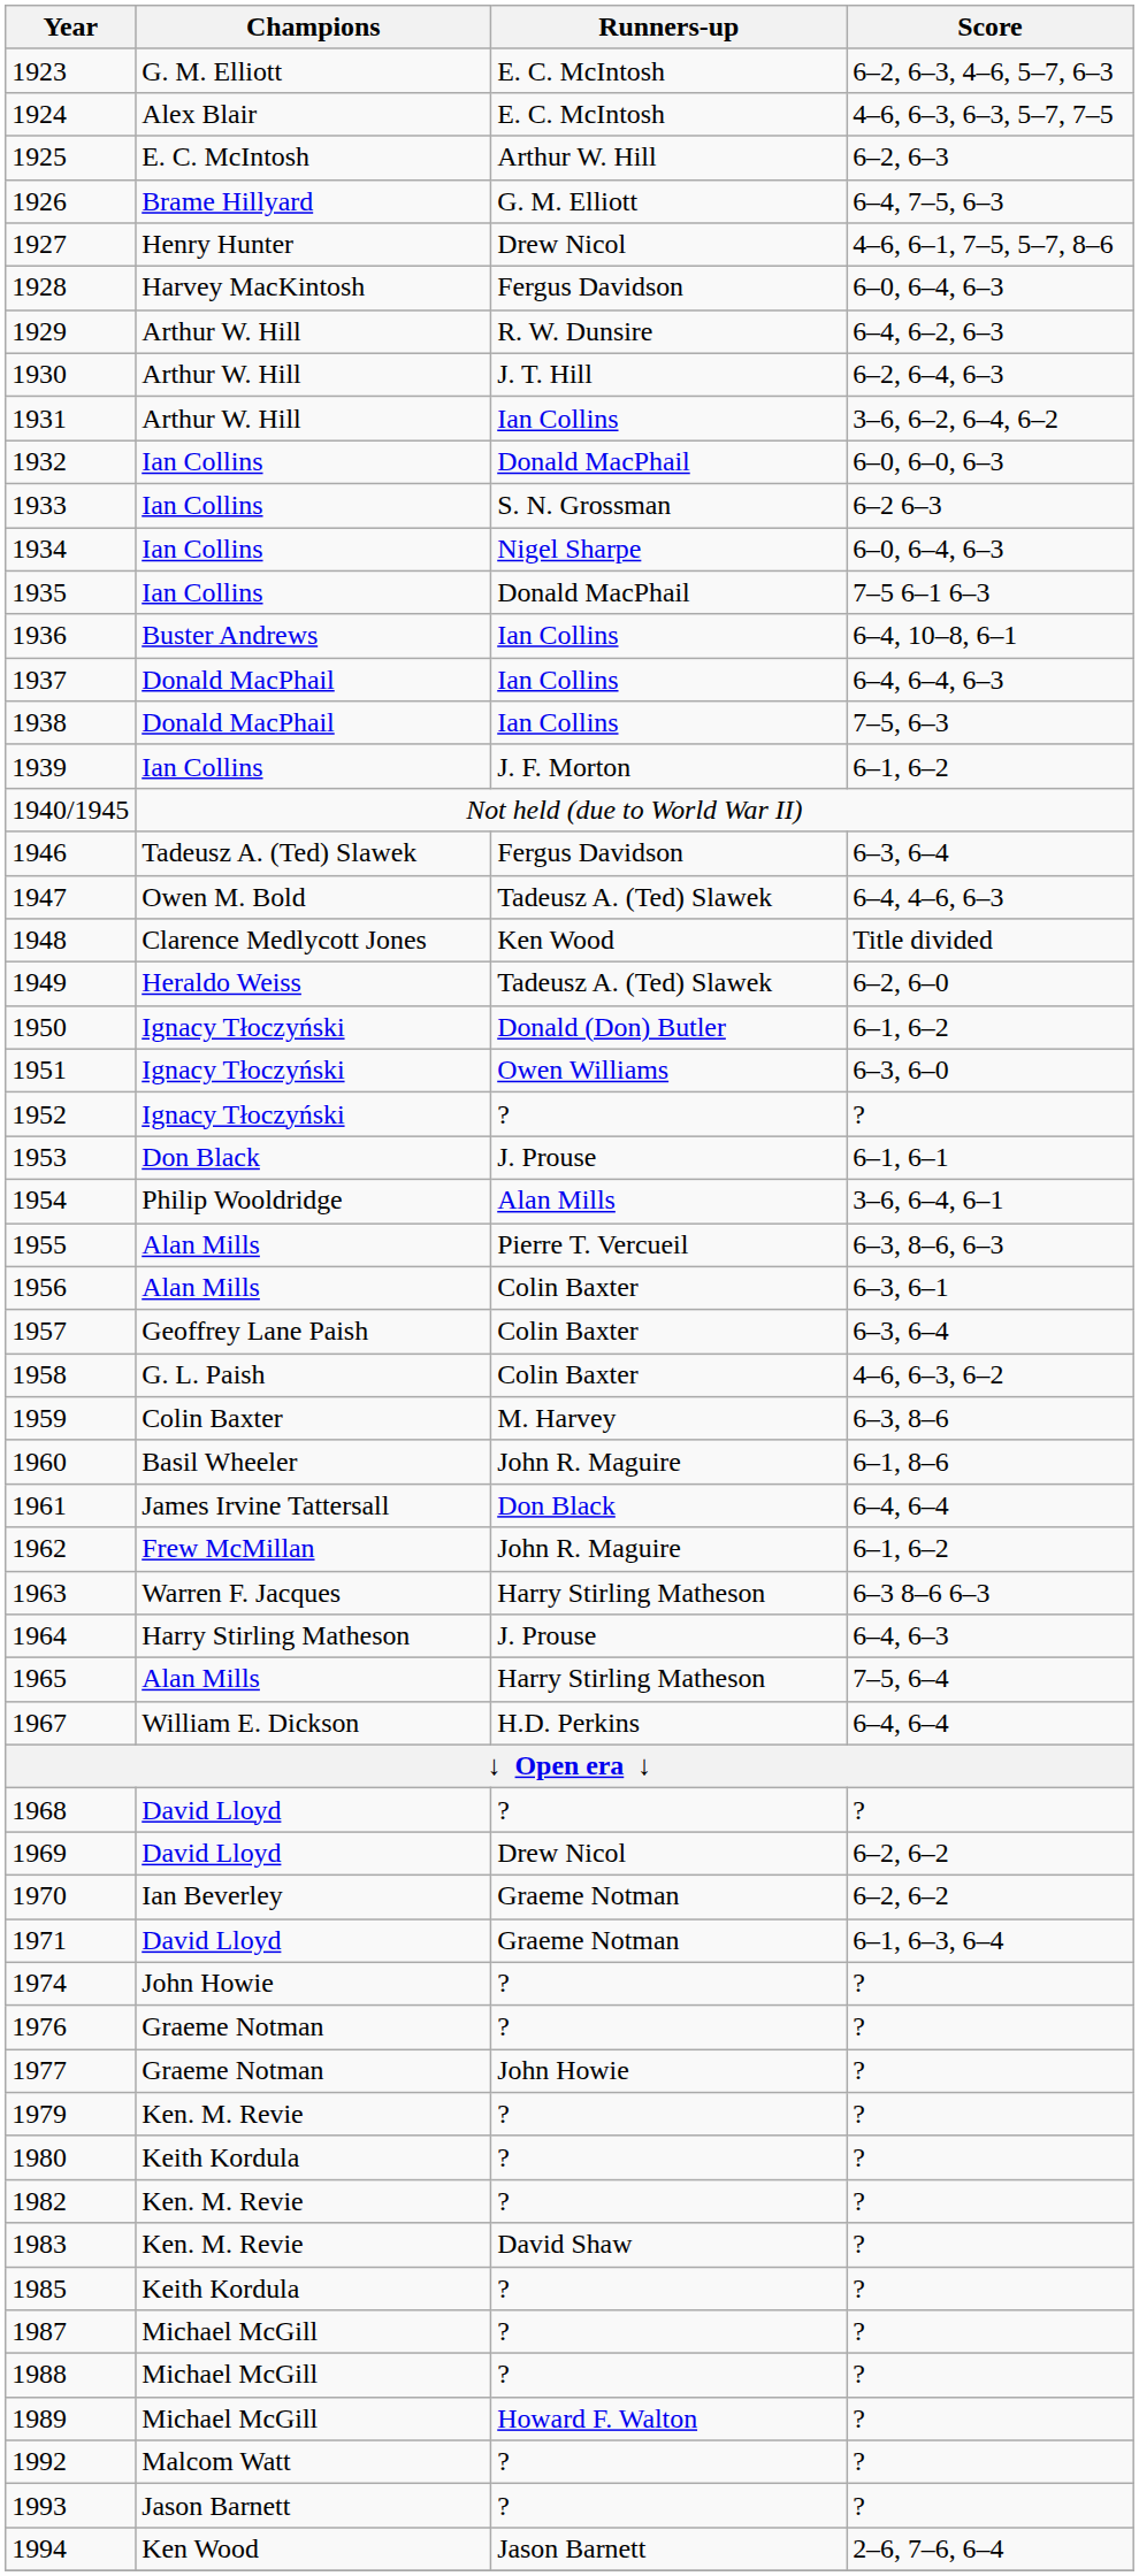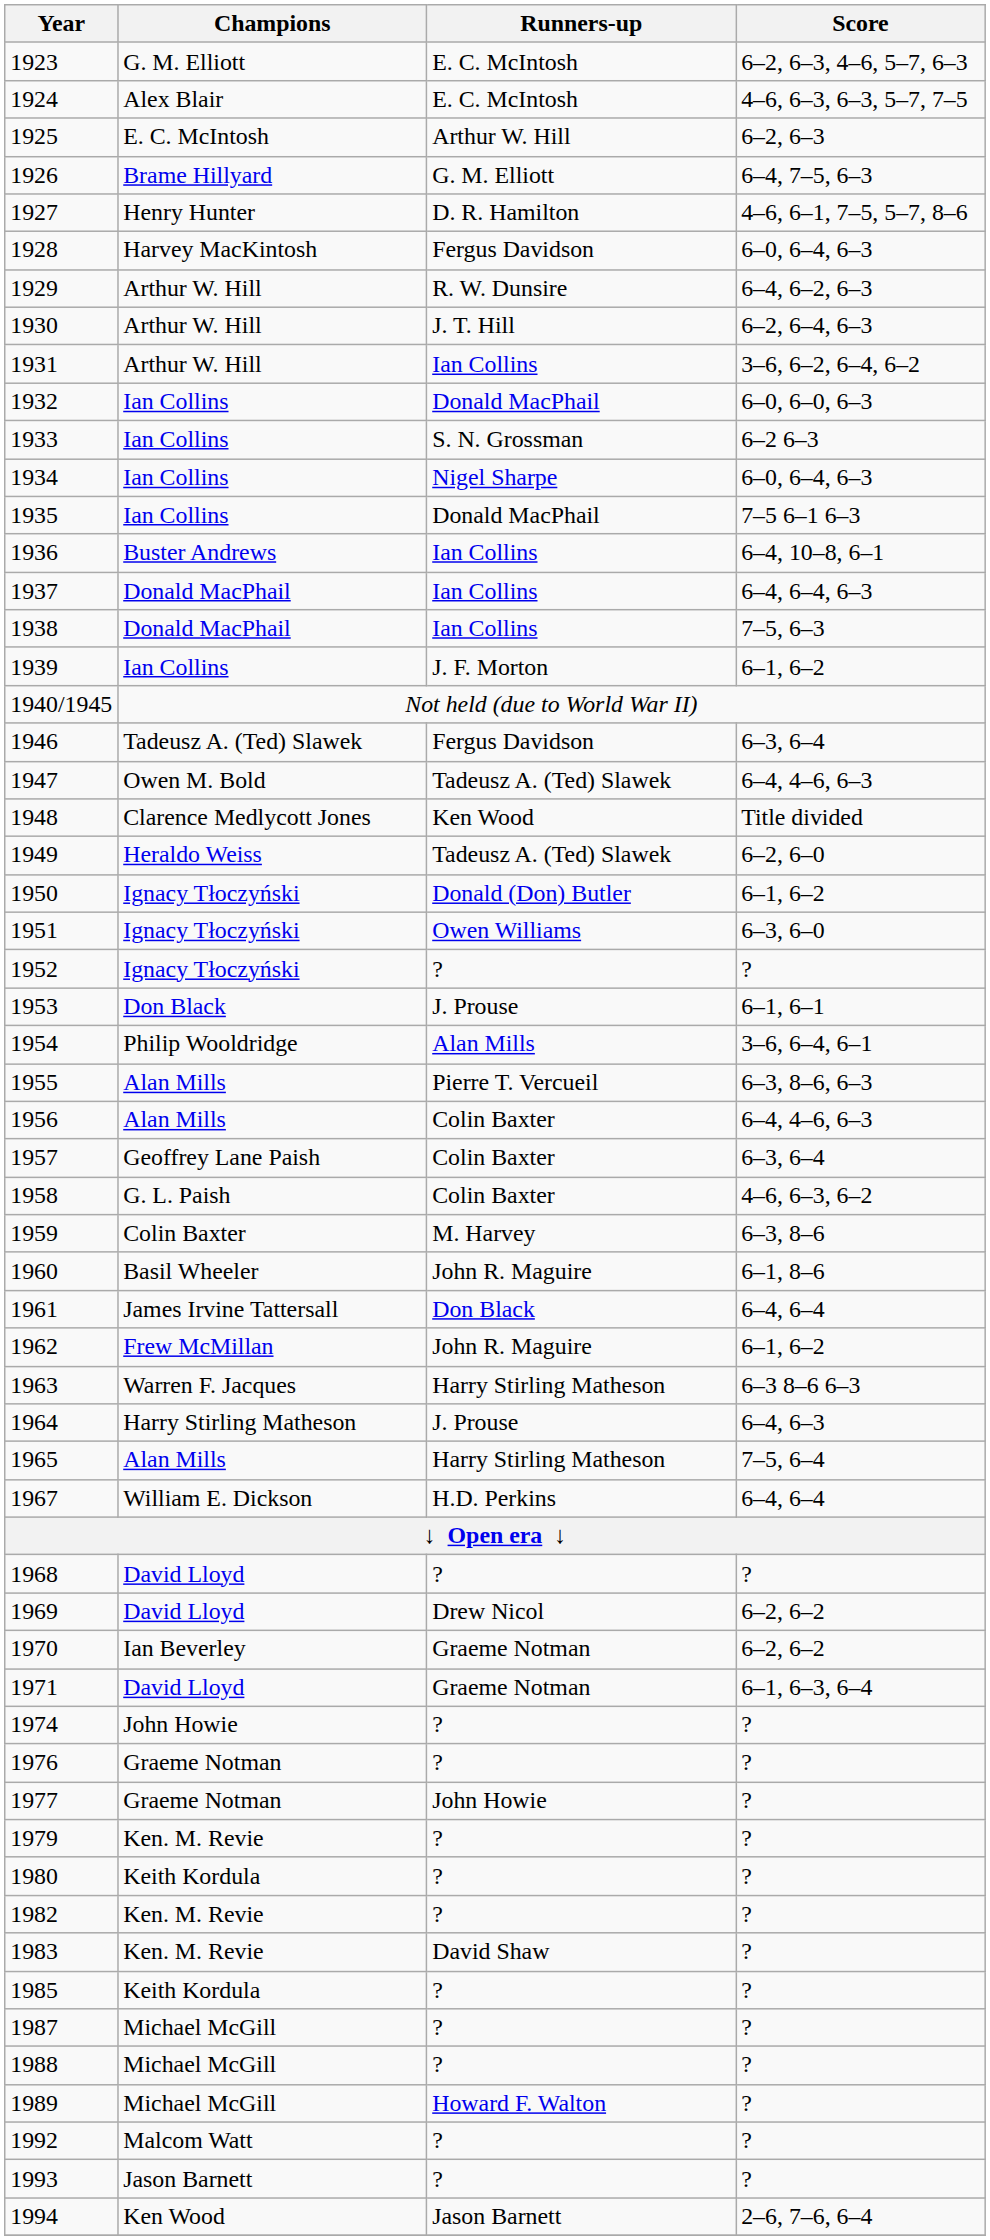1927 | Runners-up: Drew Nicol -> D. R. Hamilton
1956 | Score: 6–3, 6–1 -> 6–4, 4–6, 6–3
